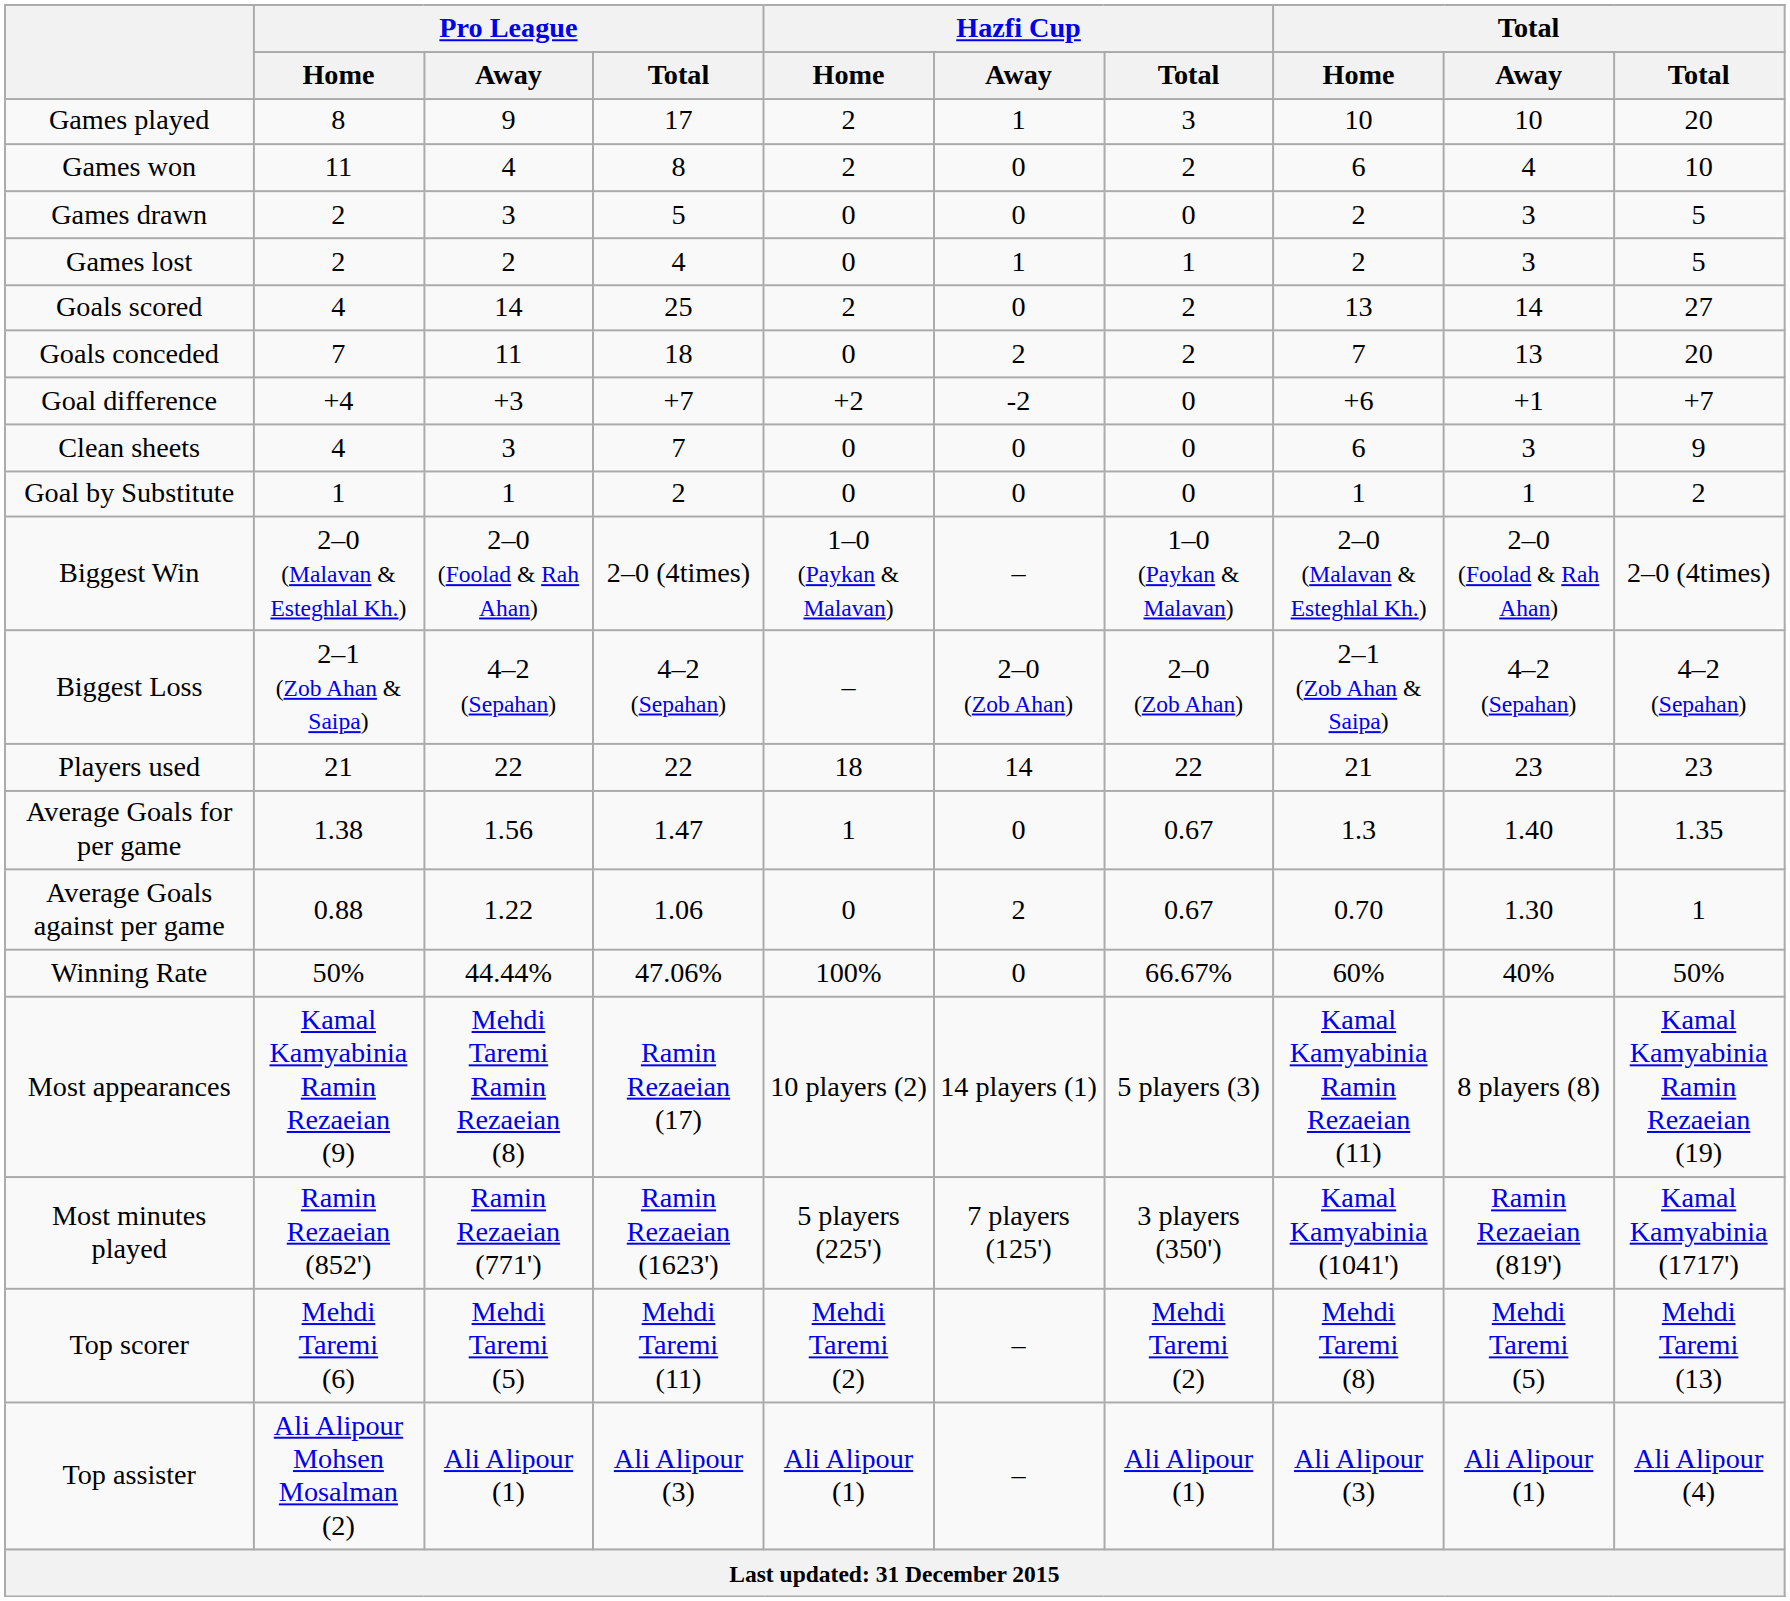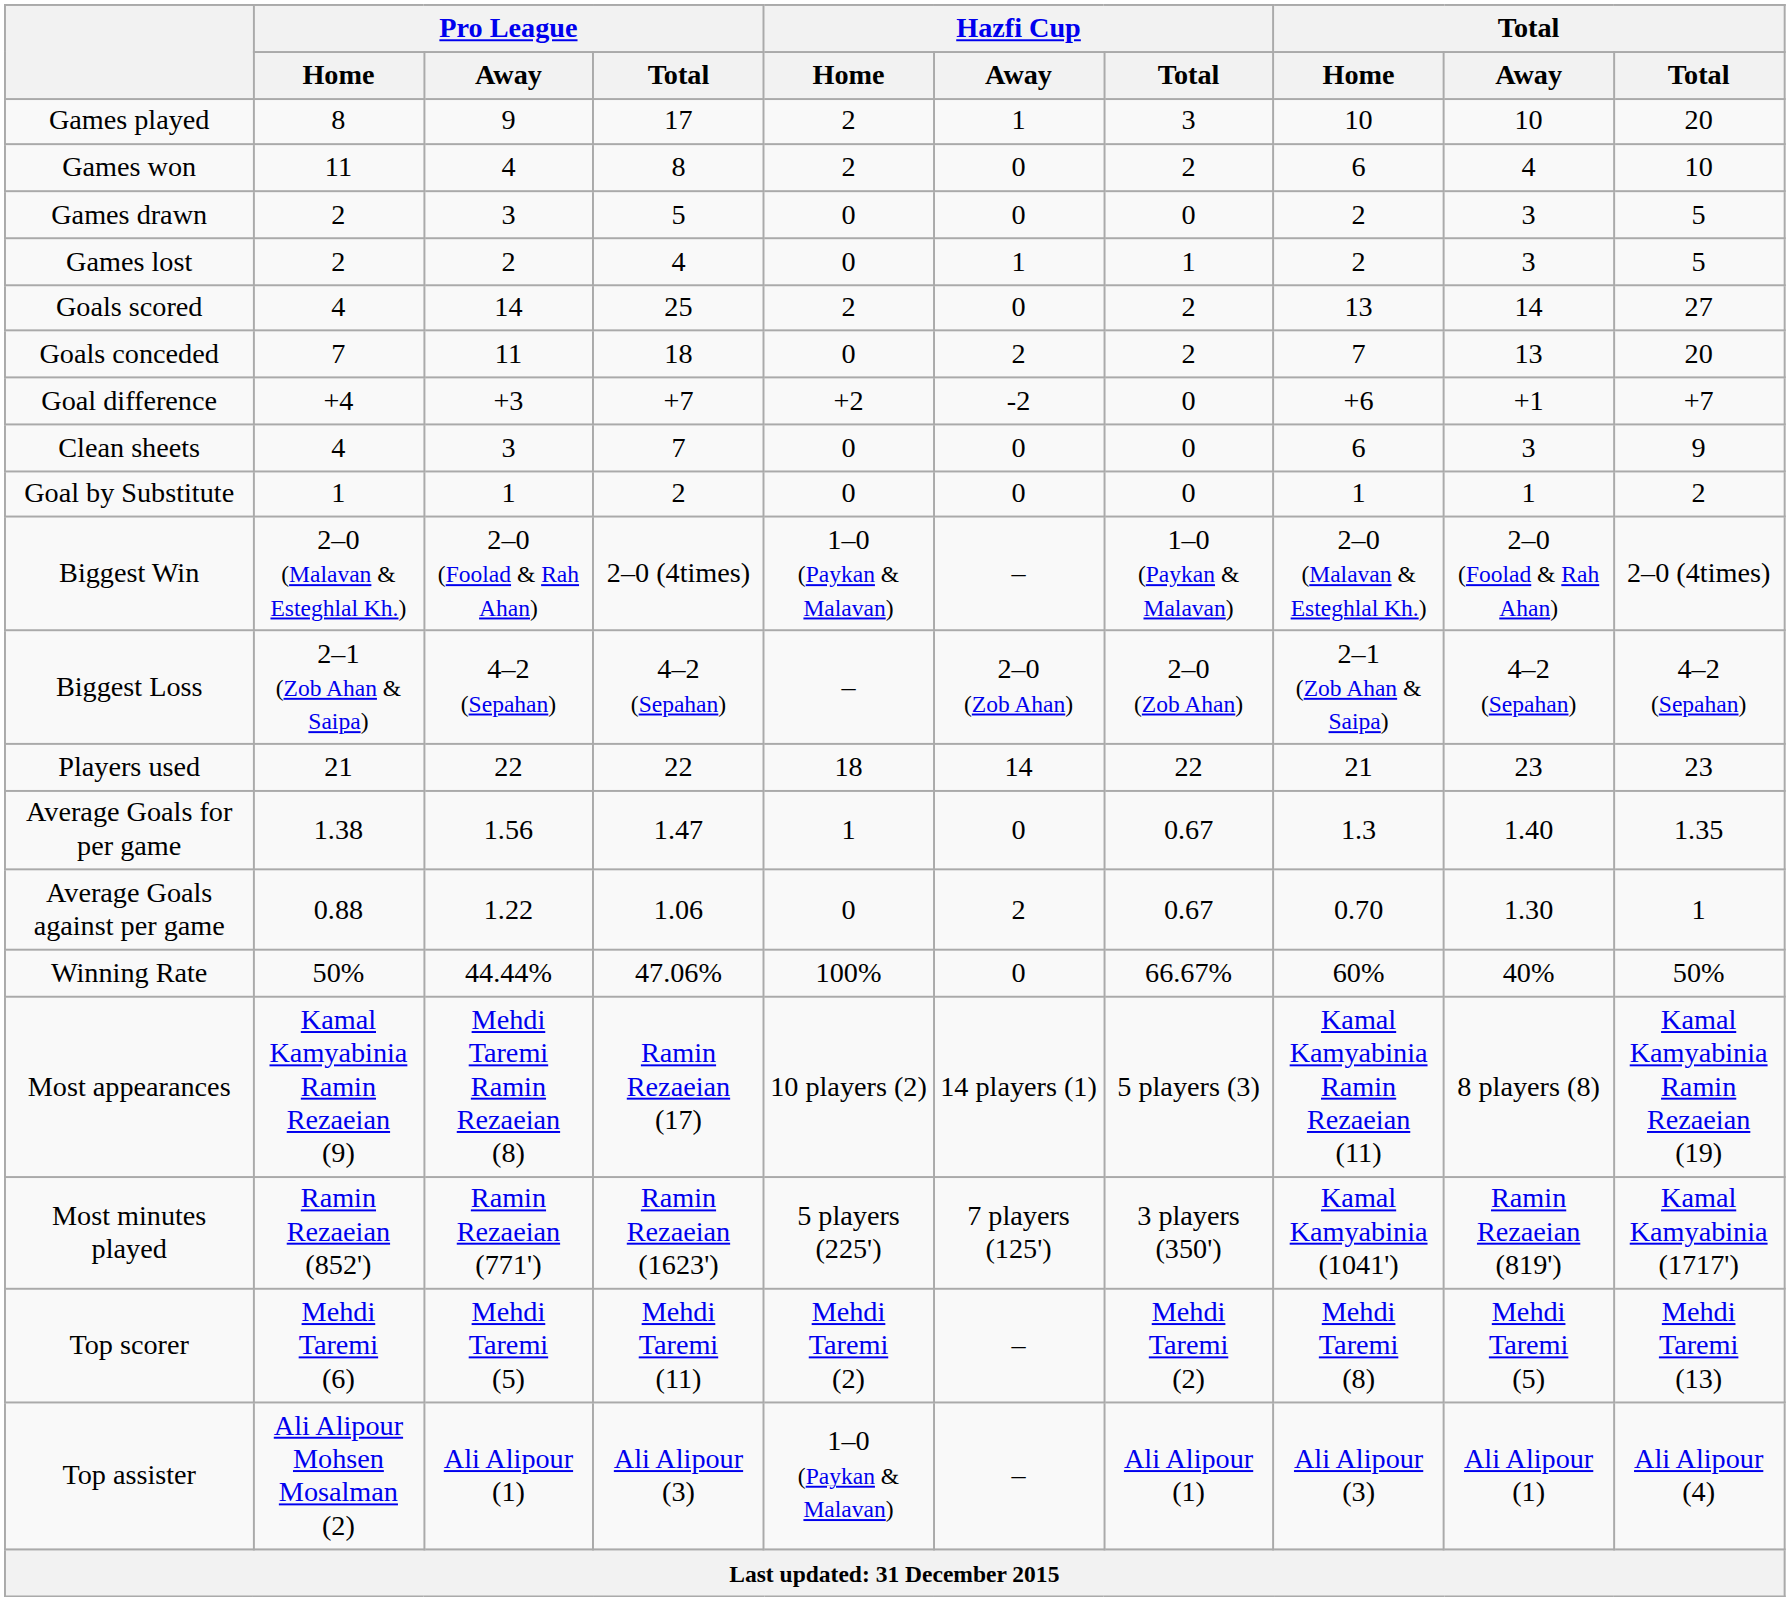Top assister | Hazfi Cup / Home: Ali Alipour (1) -> 1–0 (Paykan & Malavan)
